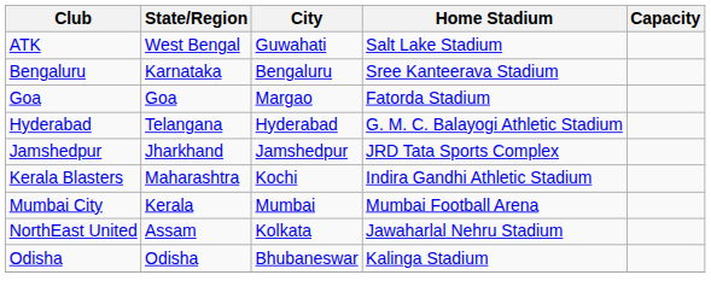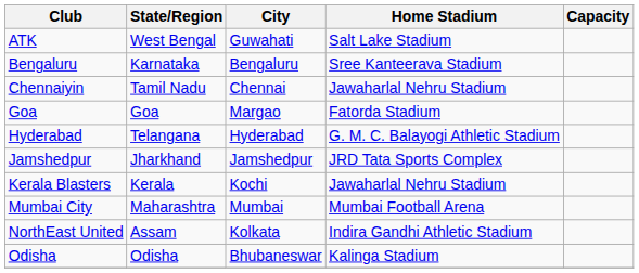+ row: Chennaiyin | Tamil Nadu | Chennai | Jawaharlal Nehru Stadium
Kerala Blasters | State/Region: Maharashtra -> Kerala
Kerala Blasters | Home Stadium: Indira Gandhi Athletic Stadium -> Jawaharlal Nehru Stadium
Mumbai City | State/Region: Kerala -> Maharashtra
NorthEast United | Home Stadium: Jawaharlal Nehru Stadium -> Indira Gandhi Athletic Stadium
